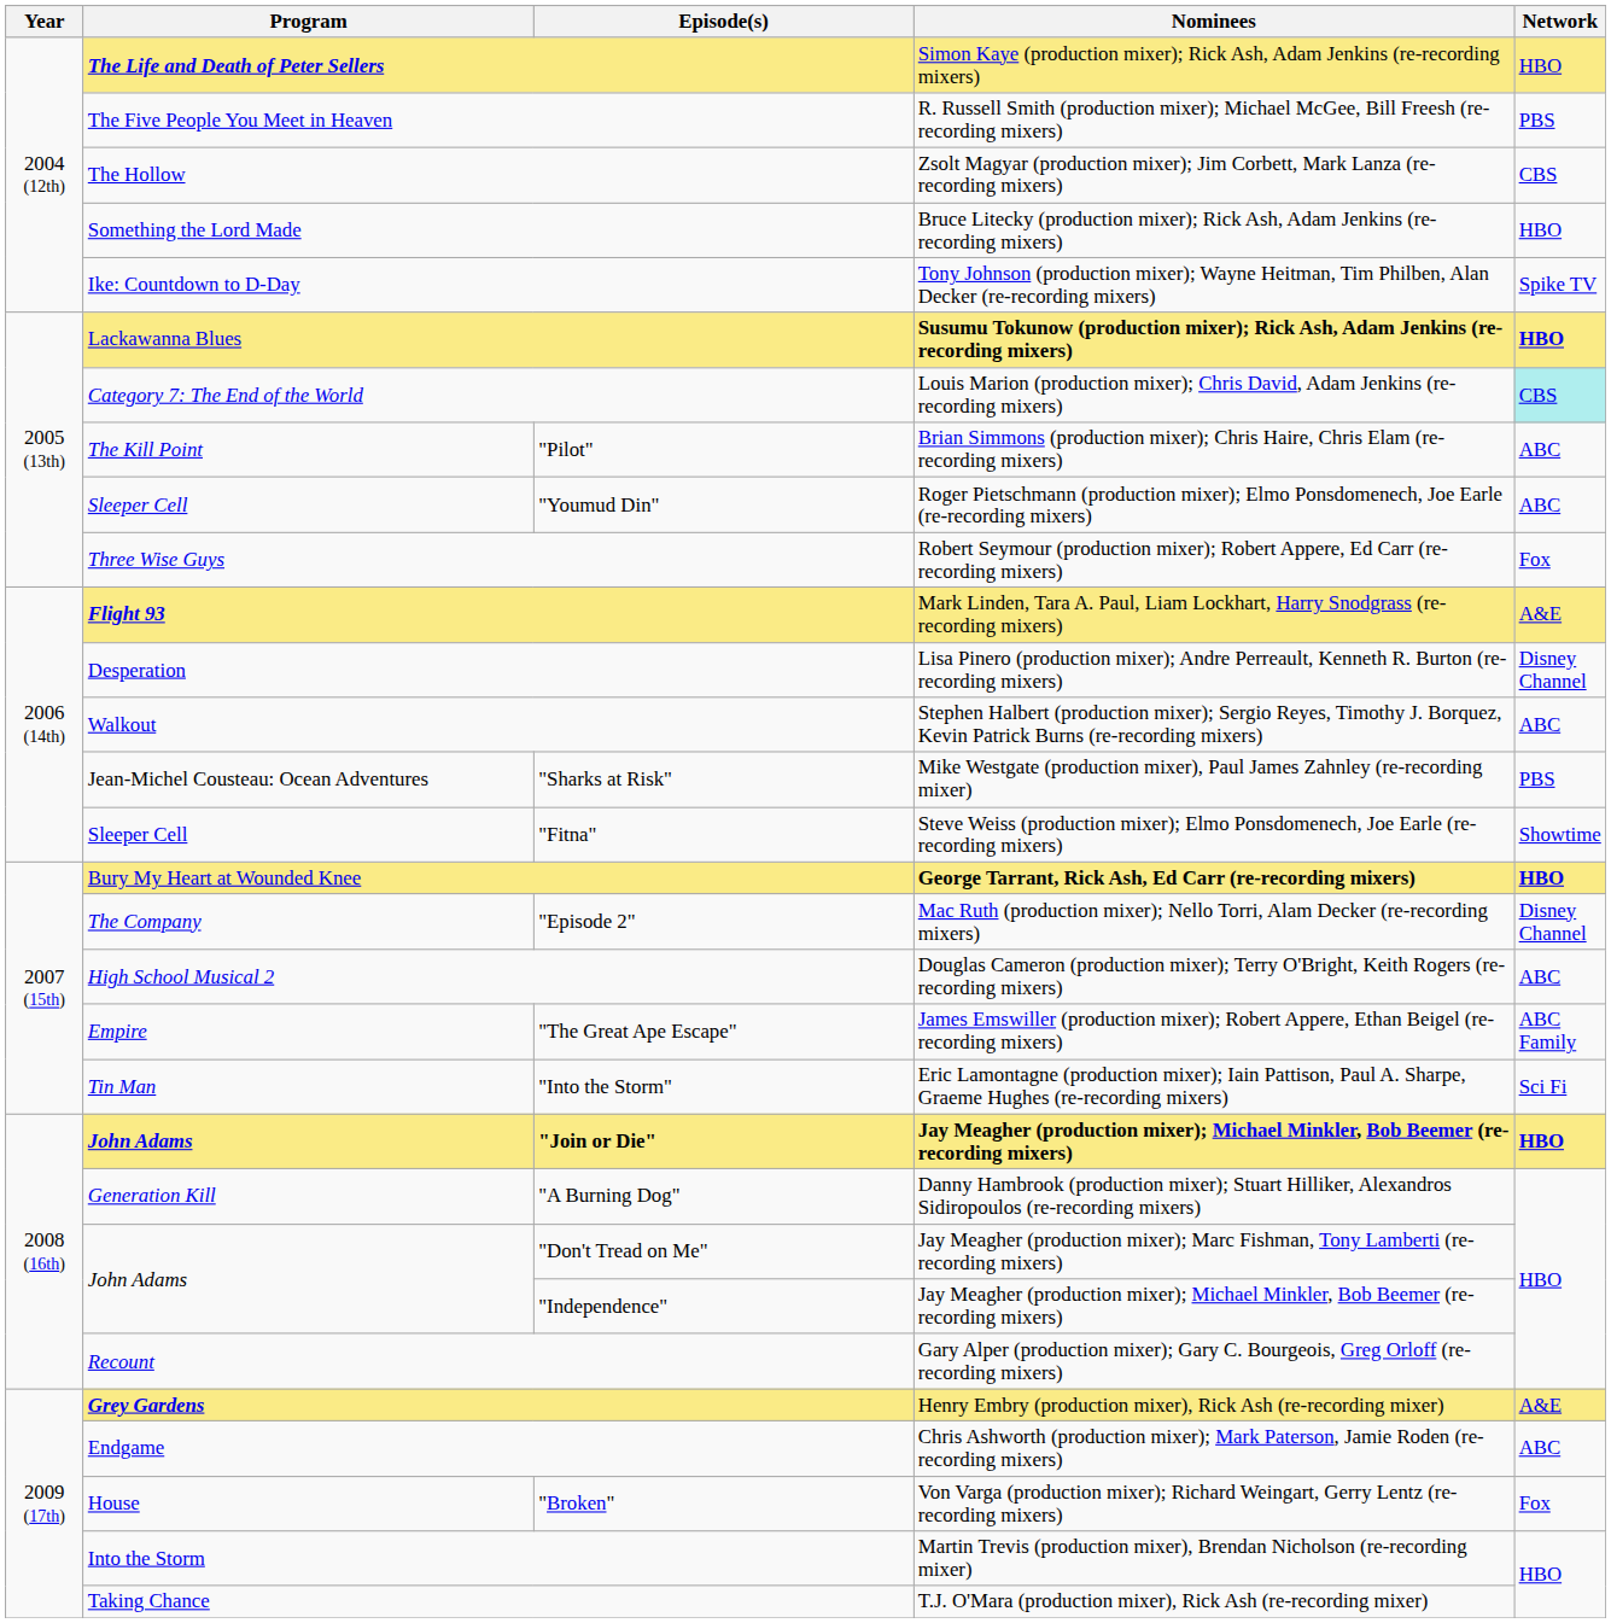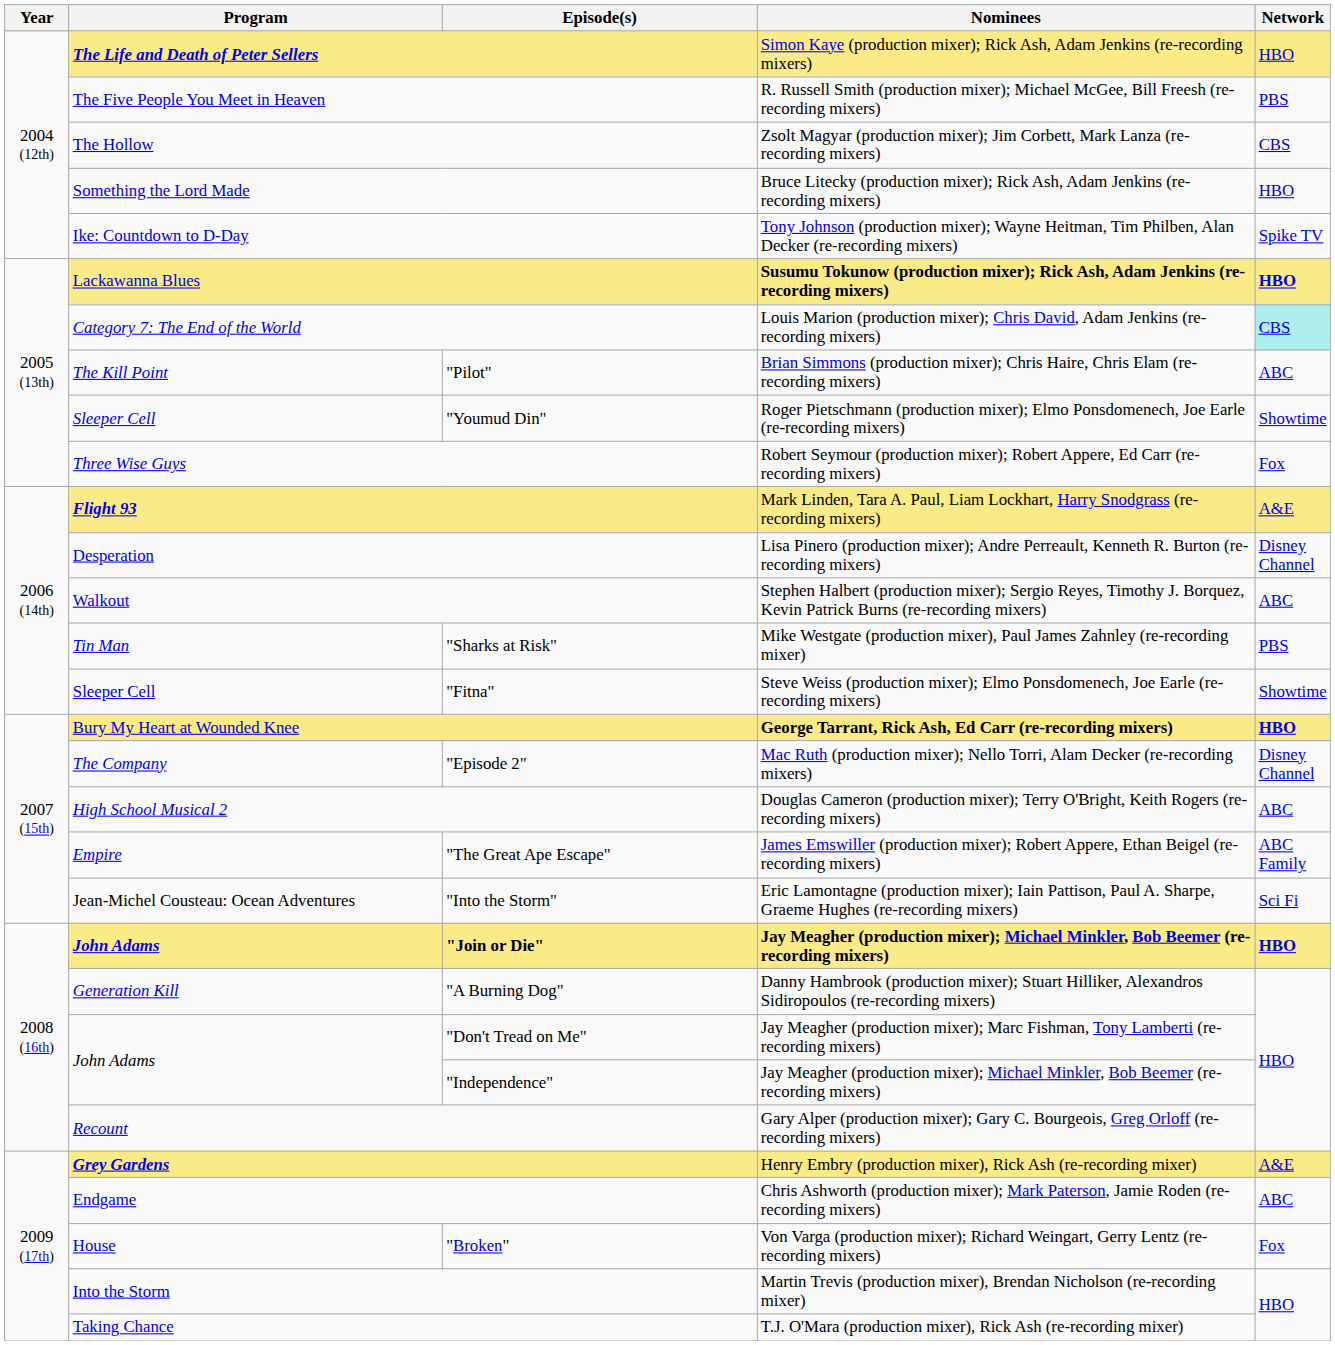"Youmud Din" | Network: ABC -> Showtime
"Sharks at Risk" | Program: Jean-Michel Cousteau: Ocean Adventures -> Tin Man
"Into the Storm" | Program: Tin Man -> Jean-Michel Cousteau: Ocean Adventures
